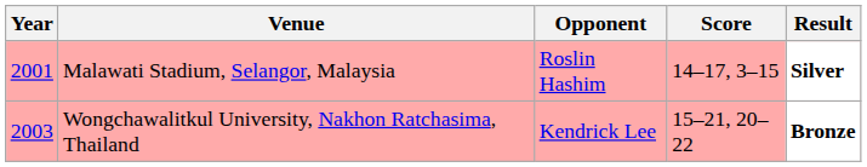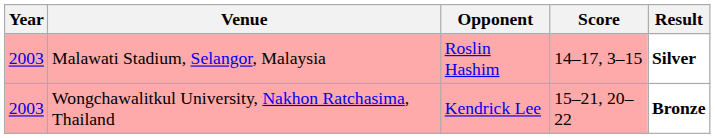Malawati Stadium, Selangor, Malaysia | Year: 2001 -> 2003
